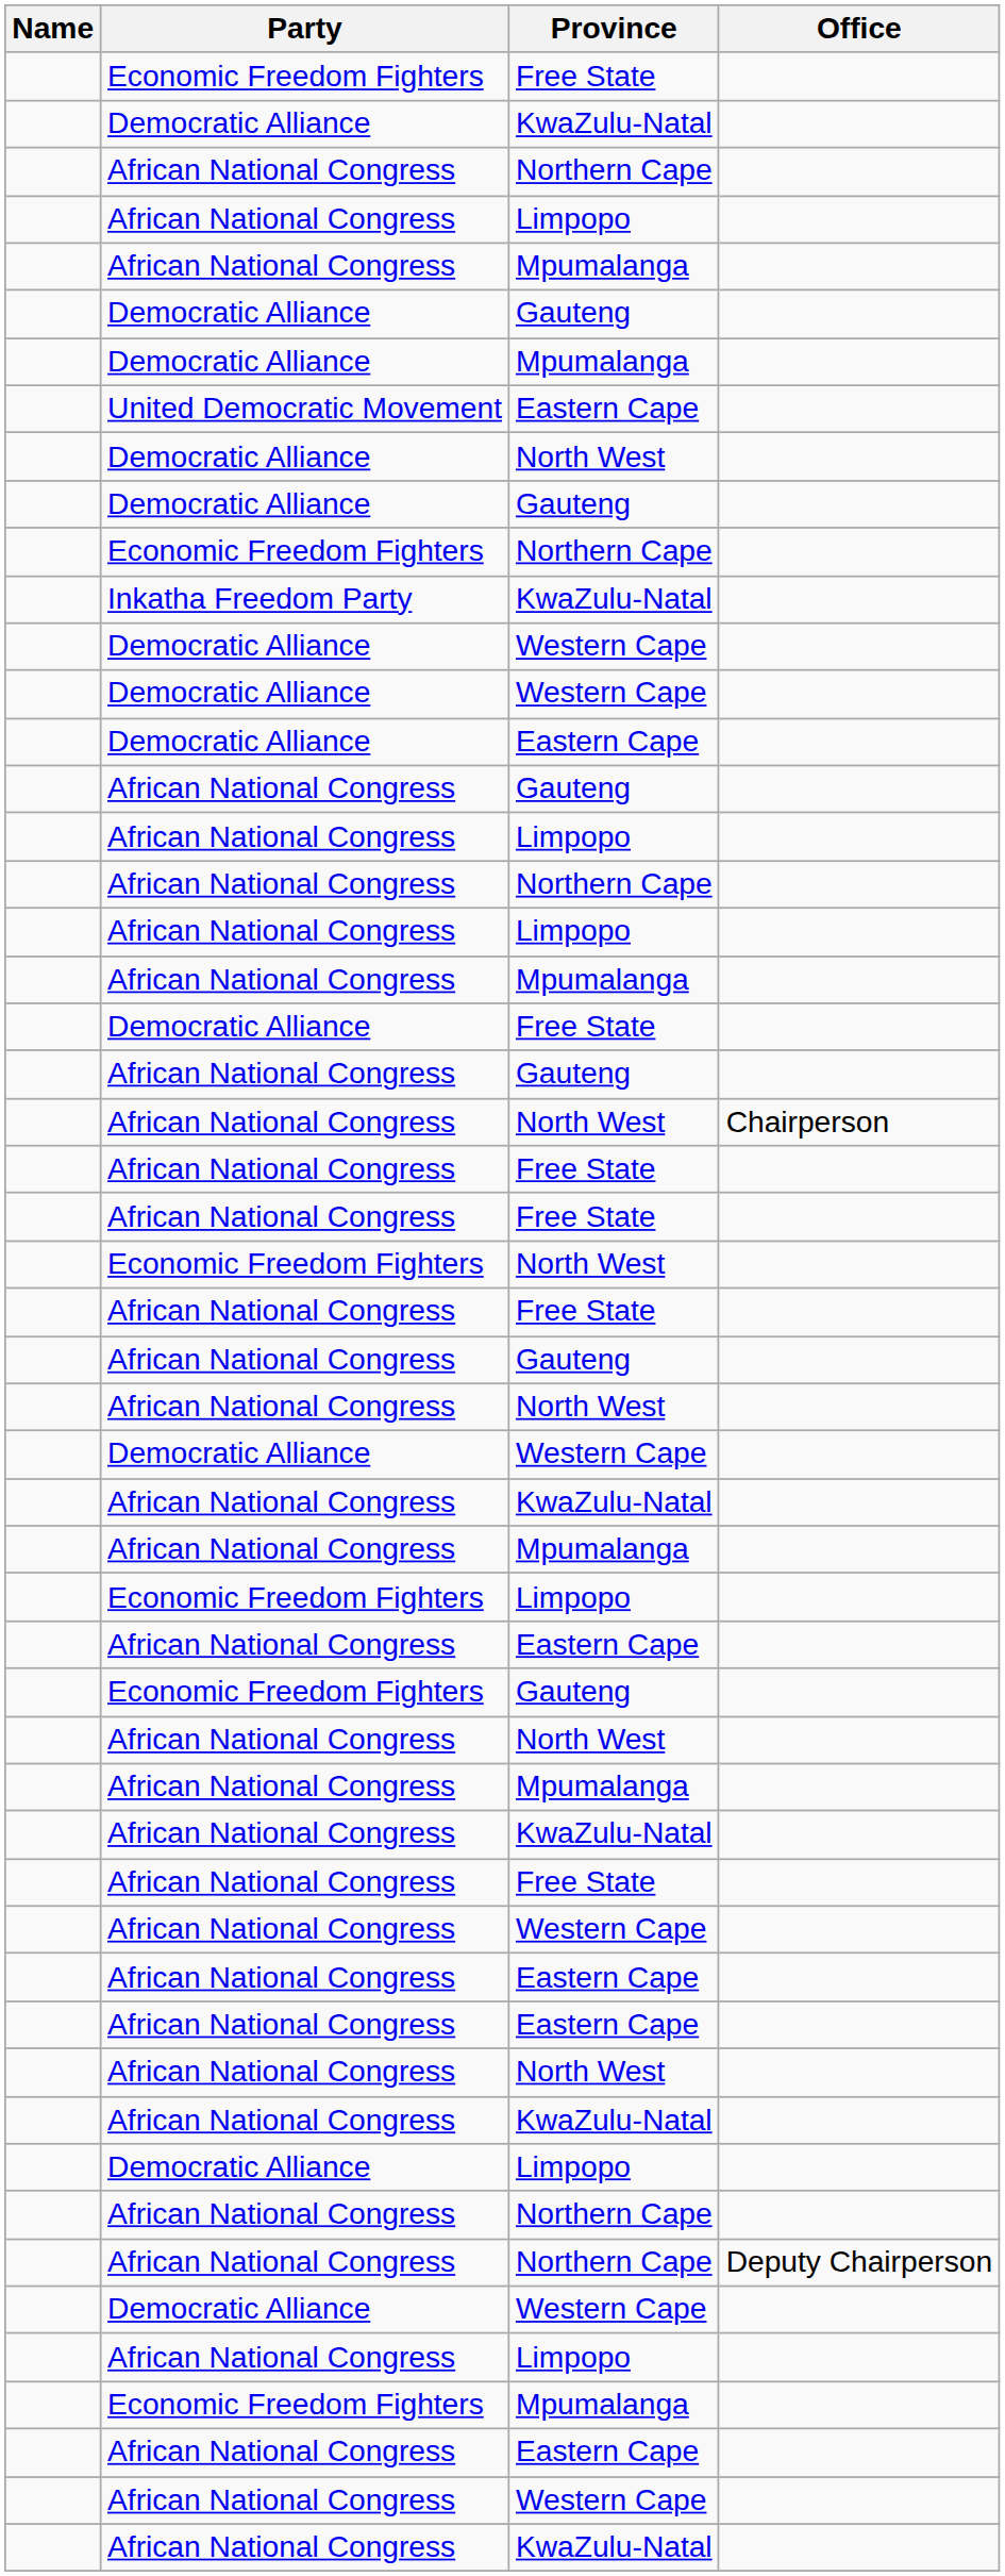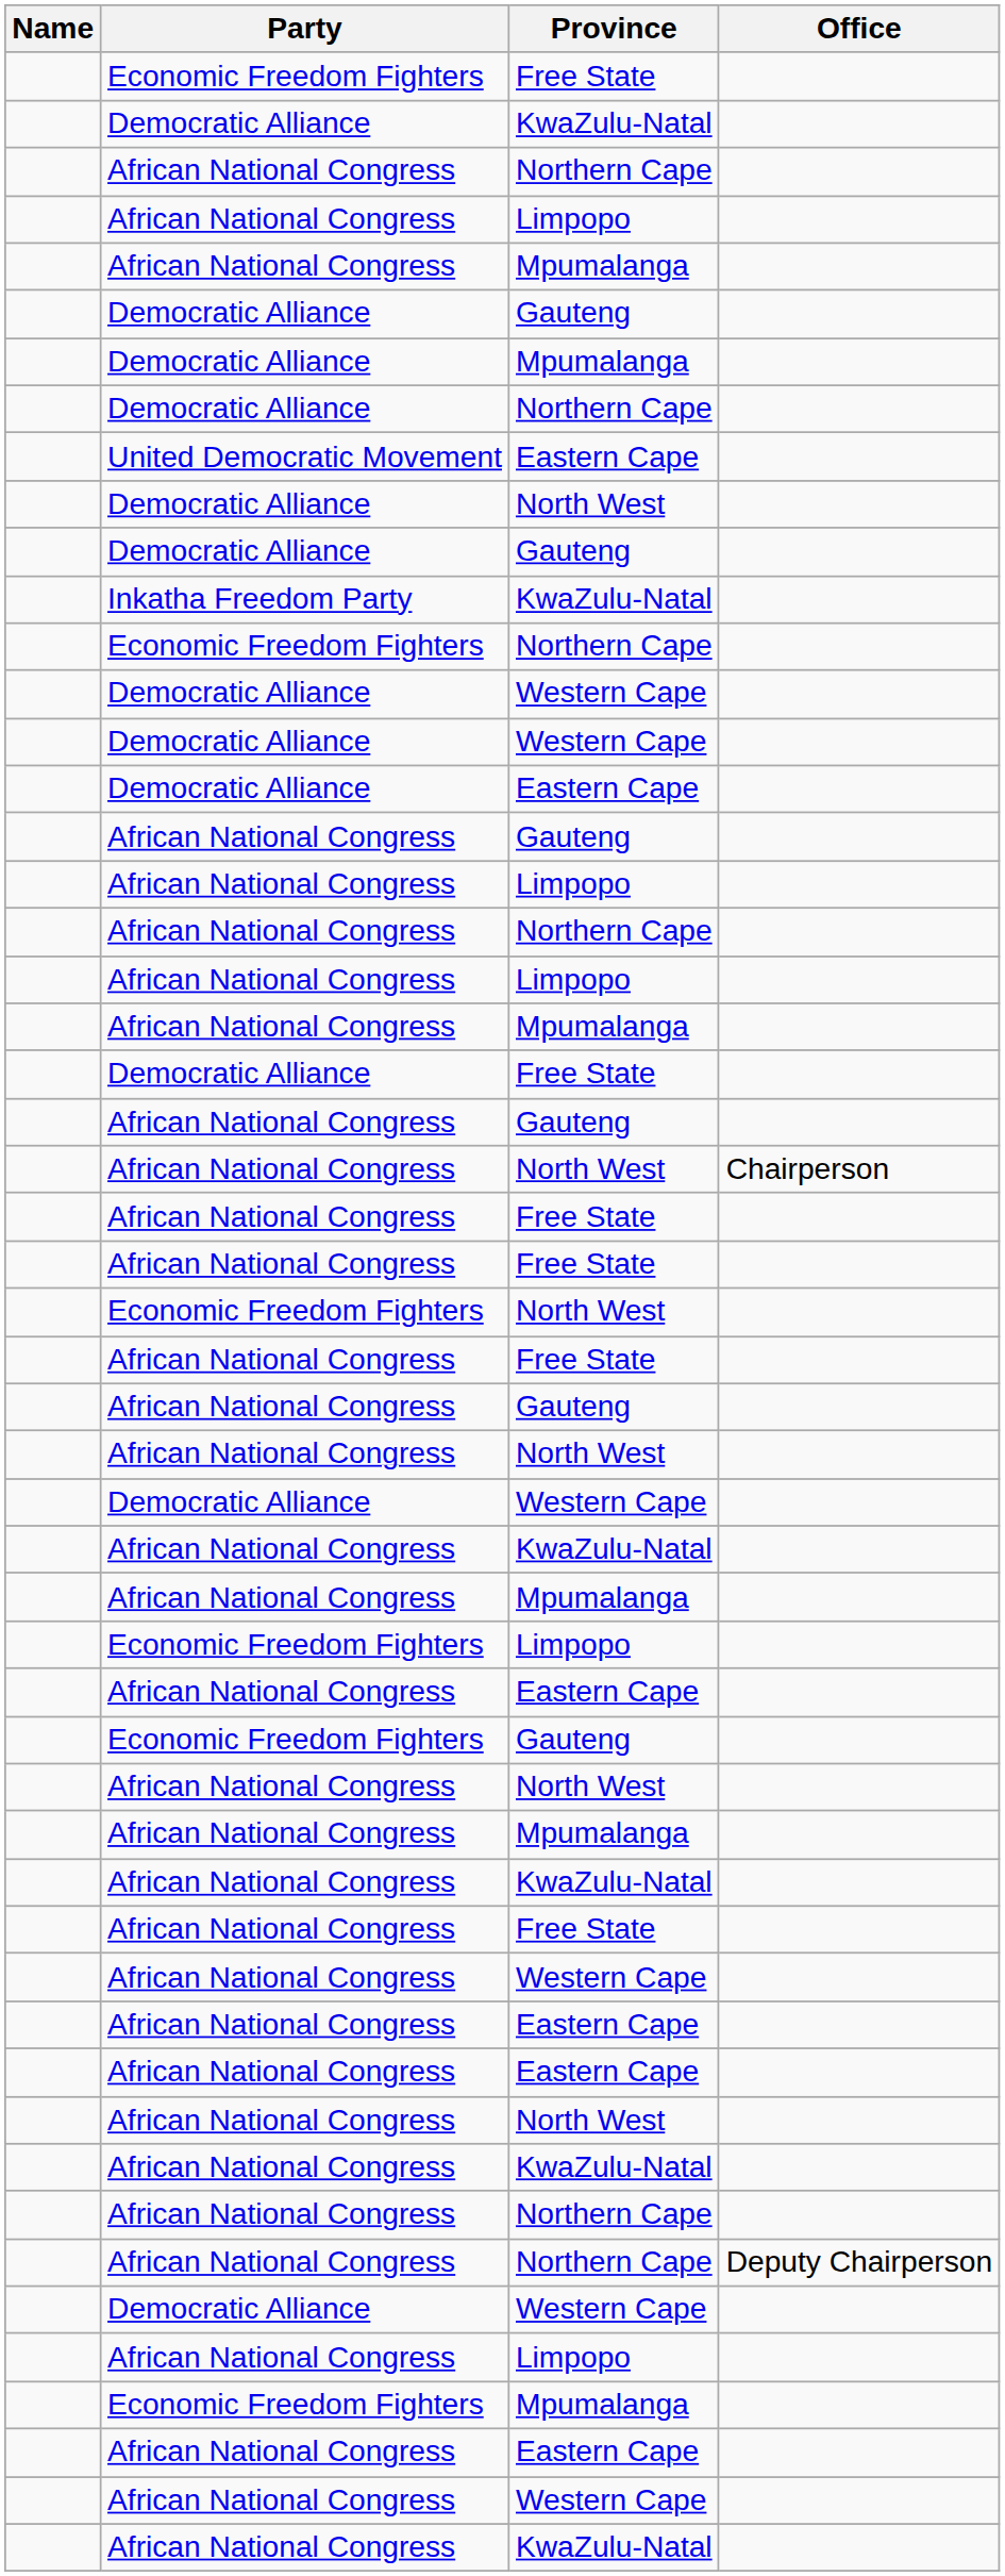+ row: Democratic Alliance | Northern Cape
rows swapped: Inkatha Freedom Party / KwaZulu-Natal <-> Economic Freedom Fighters / Northern Cape
- row: Democratic Alliance | Limpopo
